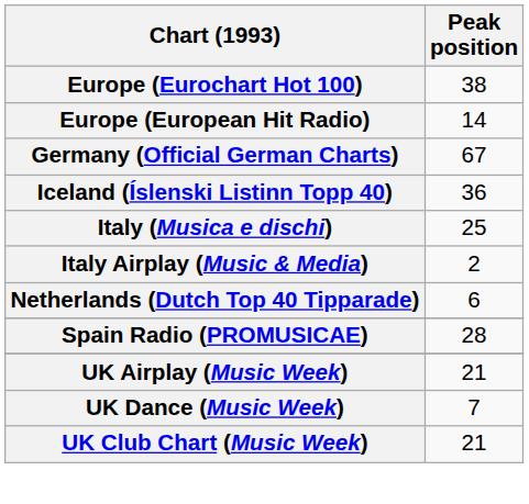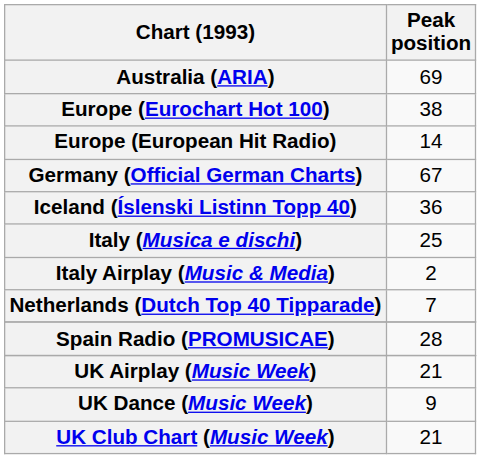+ row: Australia (ARIA) | 69
Netherlands (Dutch Top 40 Tipparade) | Peak position: 6 -> 7
UK Dance (Music Week) | Peak position: 7 -> 9
